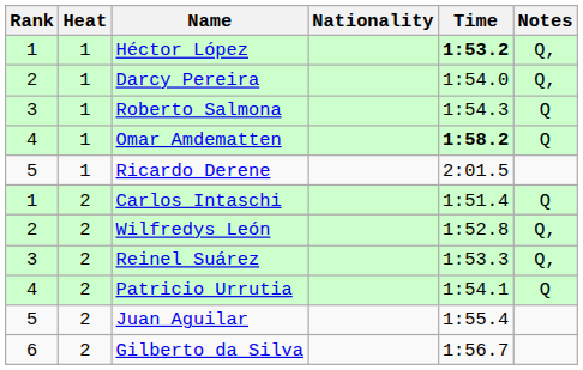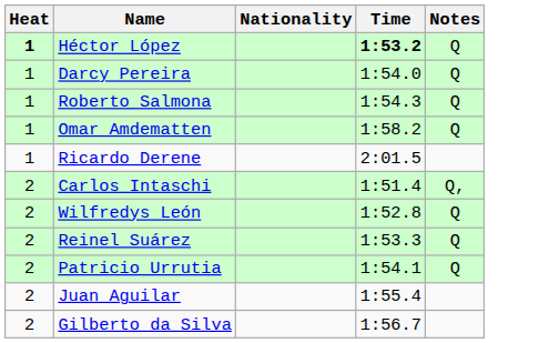- column: Rank | 1 | 2 | 3 | 4 | 5 | 1 | 2 | 3 | 4 | 5 | 6
Héctor López | Heat: normal -> bold
Héctor López | Notes: Q, -> Q
Darcy Pereira | Notes: Q, -> Q
Omar Amdematten | Time: bold -> normal
Carlos Intaschi | Notes: Q -> Q,
Wilfredys León | Notes: Q, -> Q
Reinel Suárez | Notes: Q, -> Q
